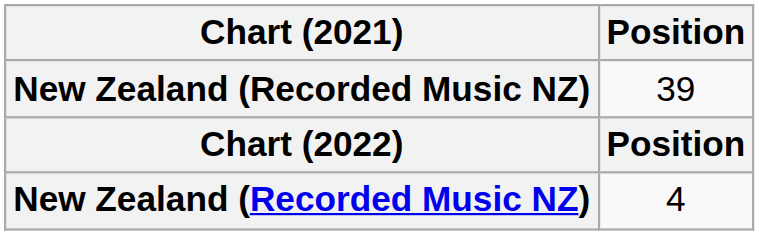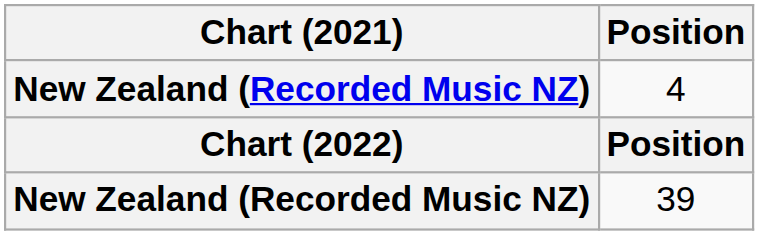rows swapped: 4 <-> 39
